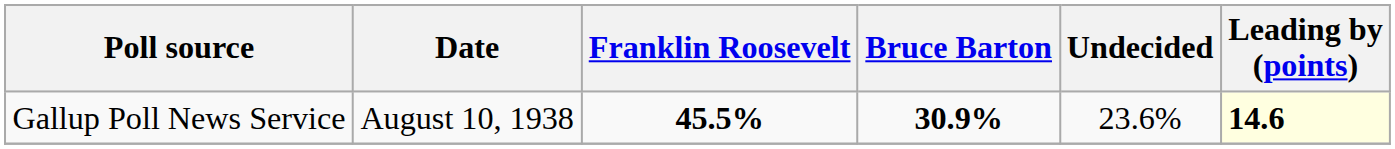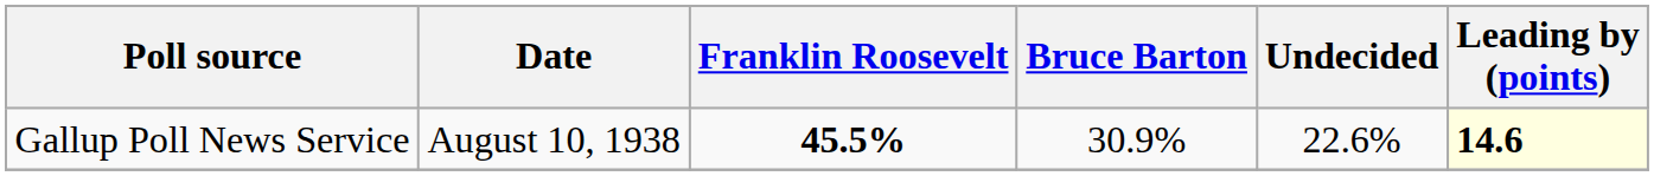Gallup Poll News Service | Bruce Barton: bold -> normal
Gallup Poll News Service | Undecided: 23.6% -> 22.6%
